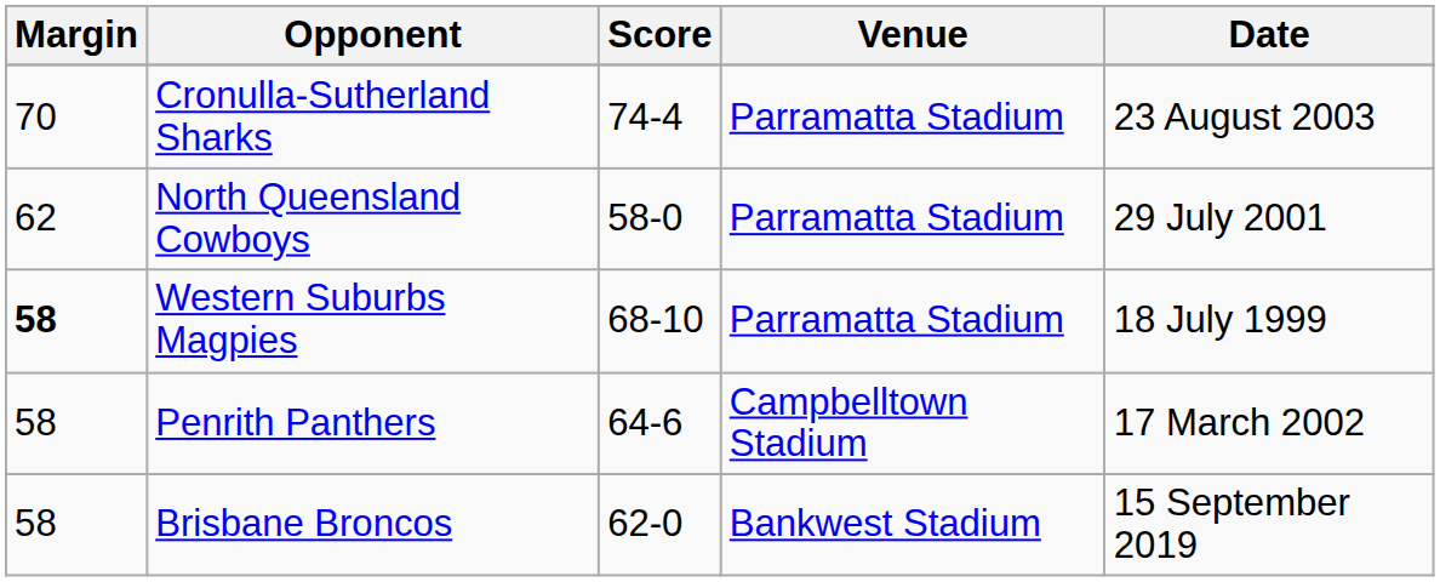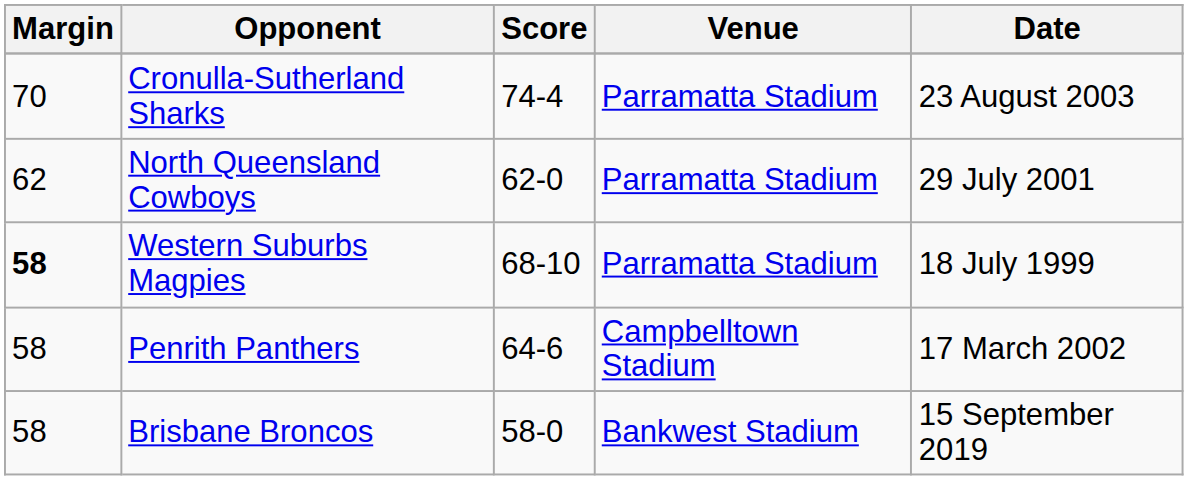North Queensland Cowboys | Score: 58-0 -> 62-0
Brisbane Broncos | Score: 62-0 -> 58-0
